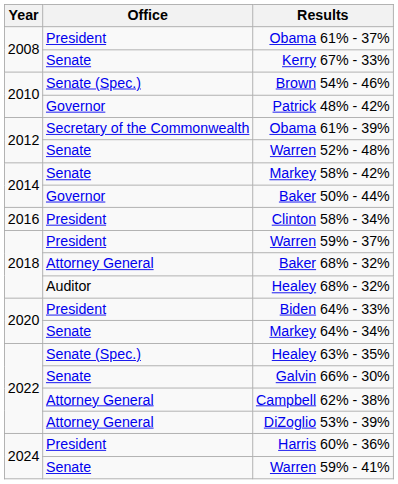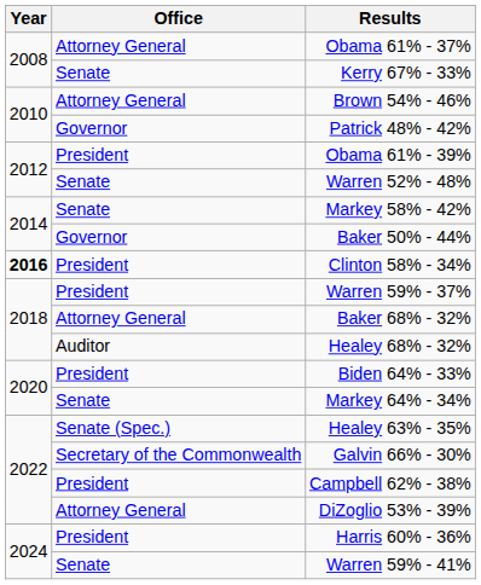Obama 61% - 37% | Office: President -> Attorney General
Brown 54% - 46% | Office: Senate (Spec.) -> Attorney General
Obama 61% - 39% | Office: Secretary of the Commonwealth -> President
Clinton 58% - 34% | Year: normal -> bold
Galvin 66% - 30% | Office: Senate -> Secretary of the Commonwealth
Campbell 62% - 38% | Office: Attorney General -> President
